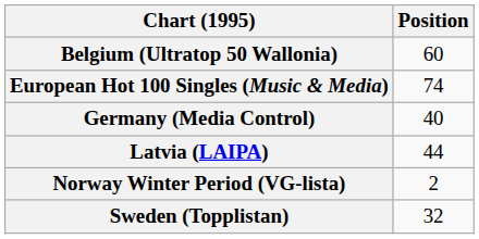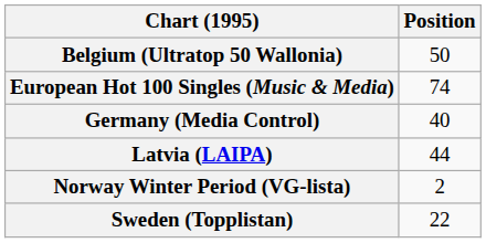Belgium (Ultratop 50 Wallonia) | Position: 60 -> 50
Sweden (Topplistan) | Position: 32 -> 22
